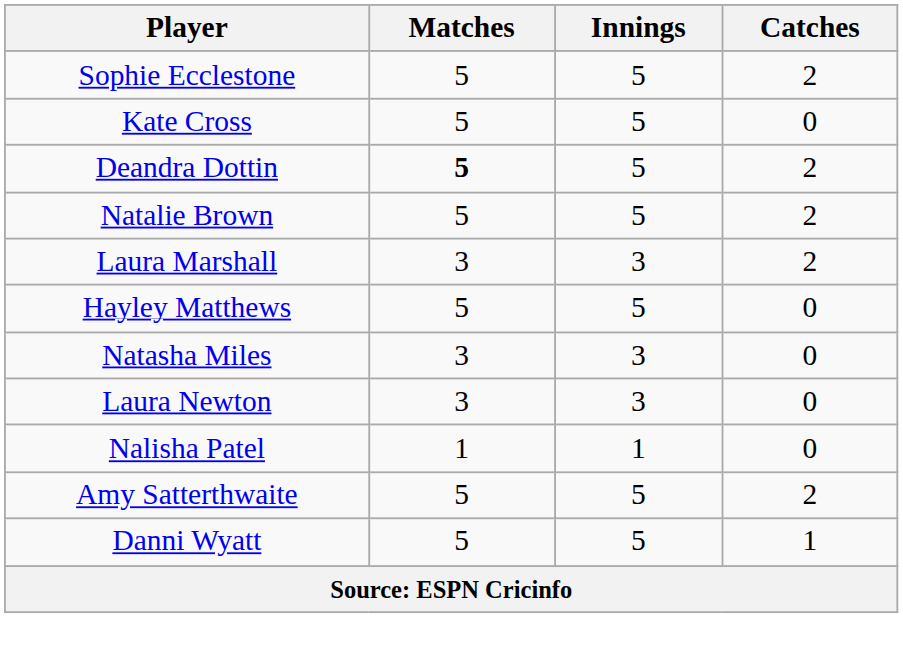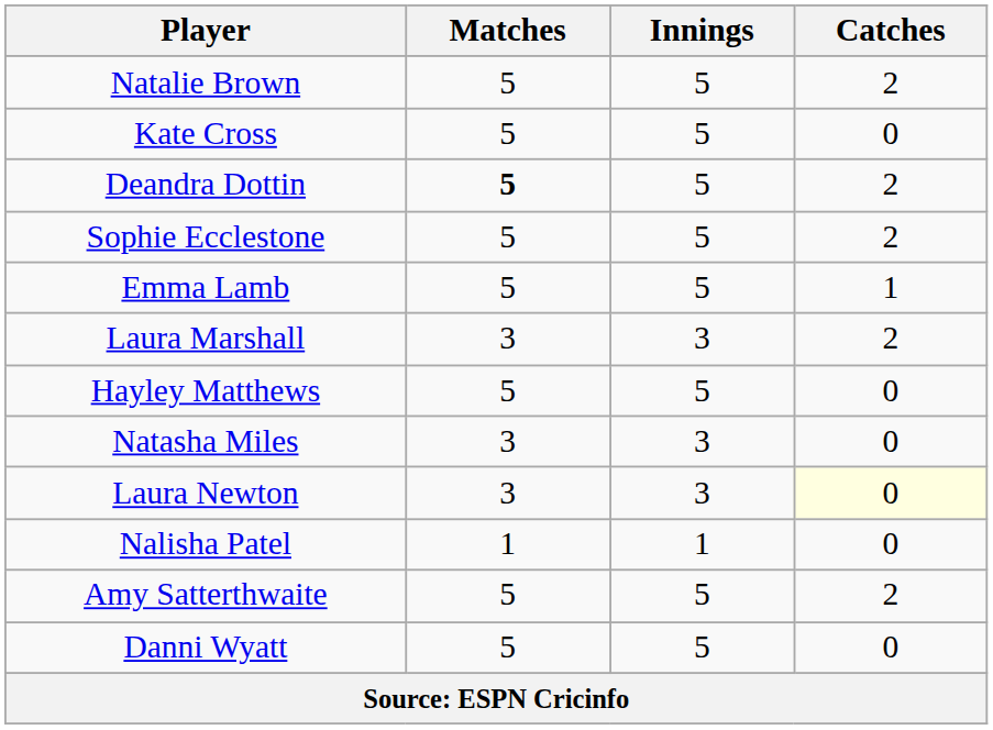rows swapped: Natalie Brown <-> Sophie Ecclestone
+ row: Emma Lamb | 5 | 5 | 1
Laura Newton | Catches: no background -> lightyellow background
Danni Wyatt | Catches: 1 -> 0
